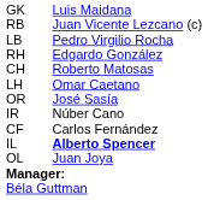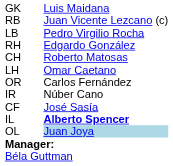OR | column 3: José Sasía -> Carlos Fernández
CF | column 3: Carlos Fernández -> José Sasía
OL | column 3: no background -> lightblue background
